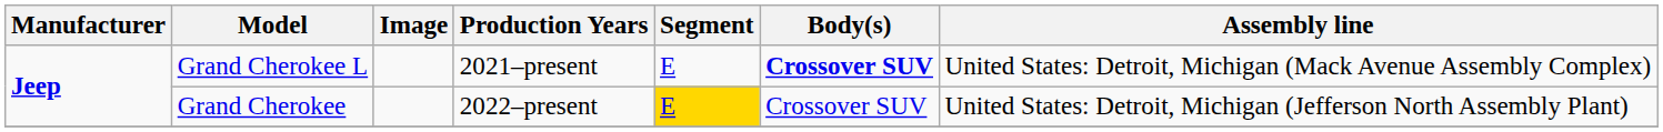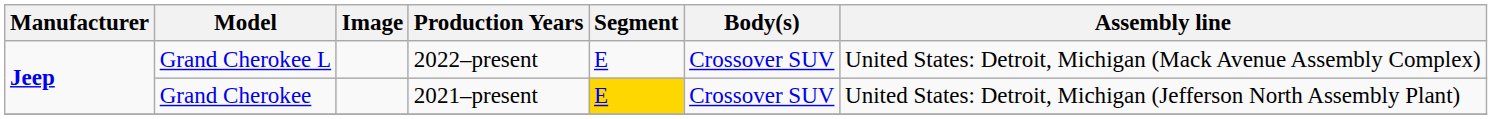Grand Cherokee L | Production Years: 2021–present -> 2022–present
Grand Cherokee L | Body(s): bold -> normal
Grand Cherokee | Production Years: 2022–present -> 2021–present
